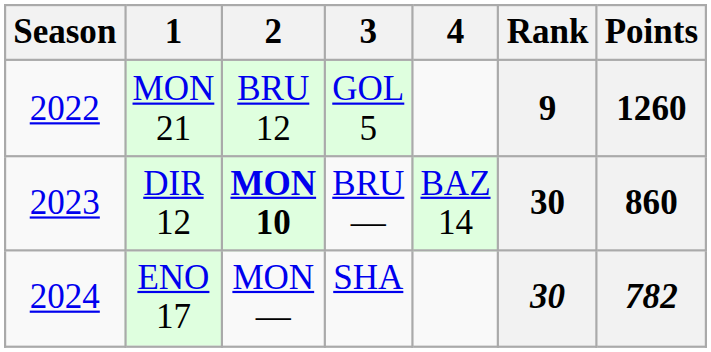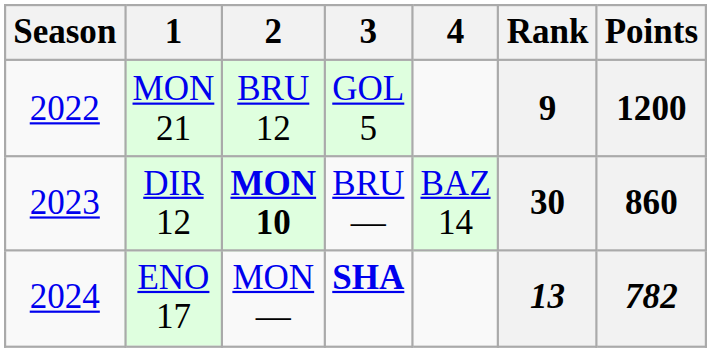MON 21 | Points: 1260 -> 1200
ENO 17 | 3: normal -> bold
ENO 17 | Rank: 30 -> 13
